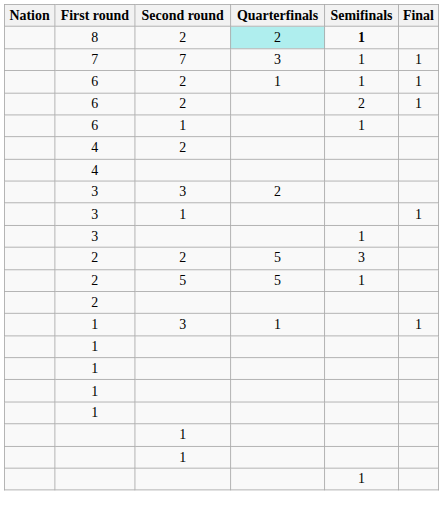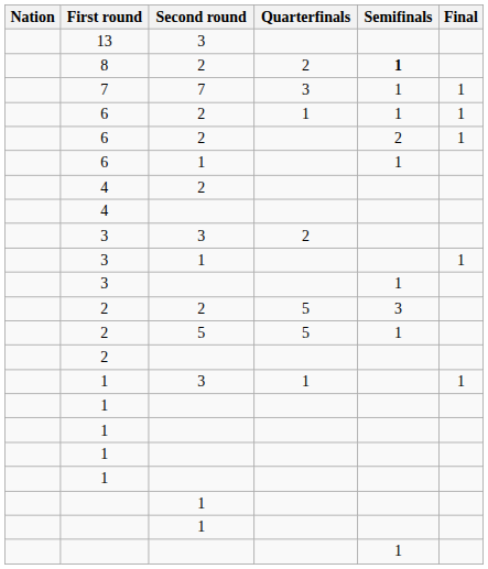+ row: 13 | 3
8 | Quarterfinals: paleturquoise background -> no background
